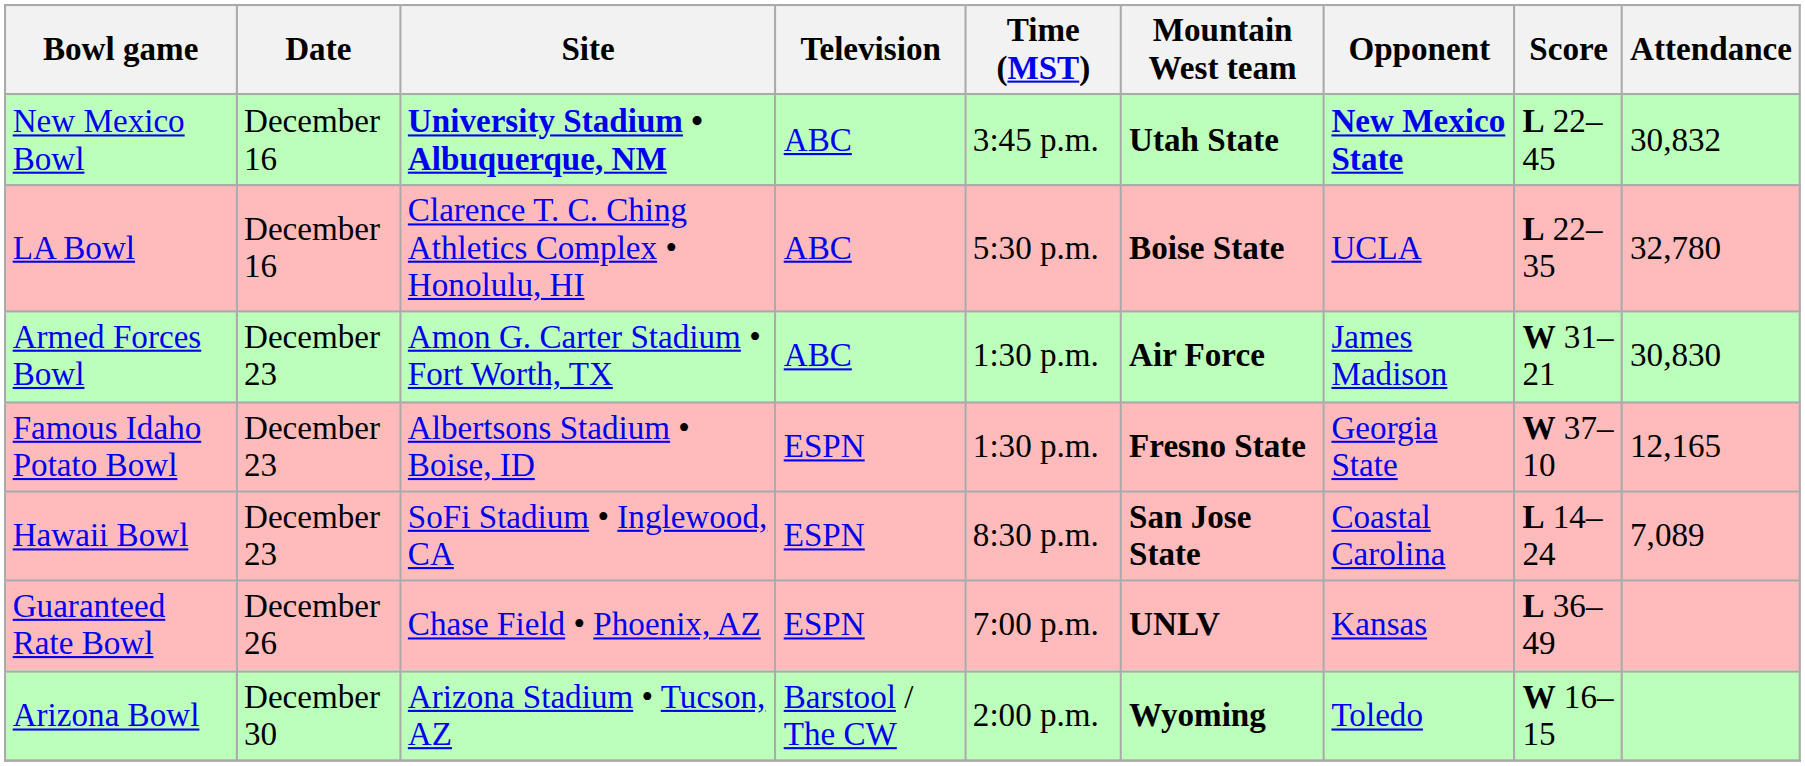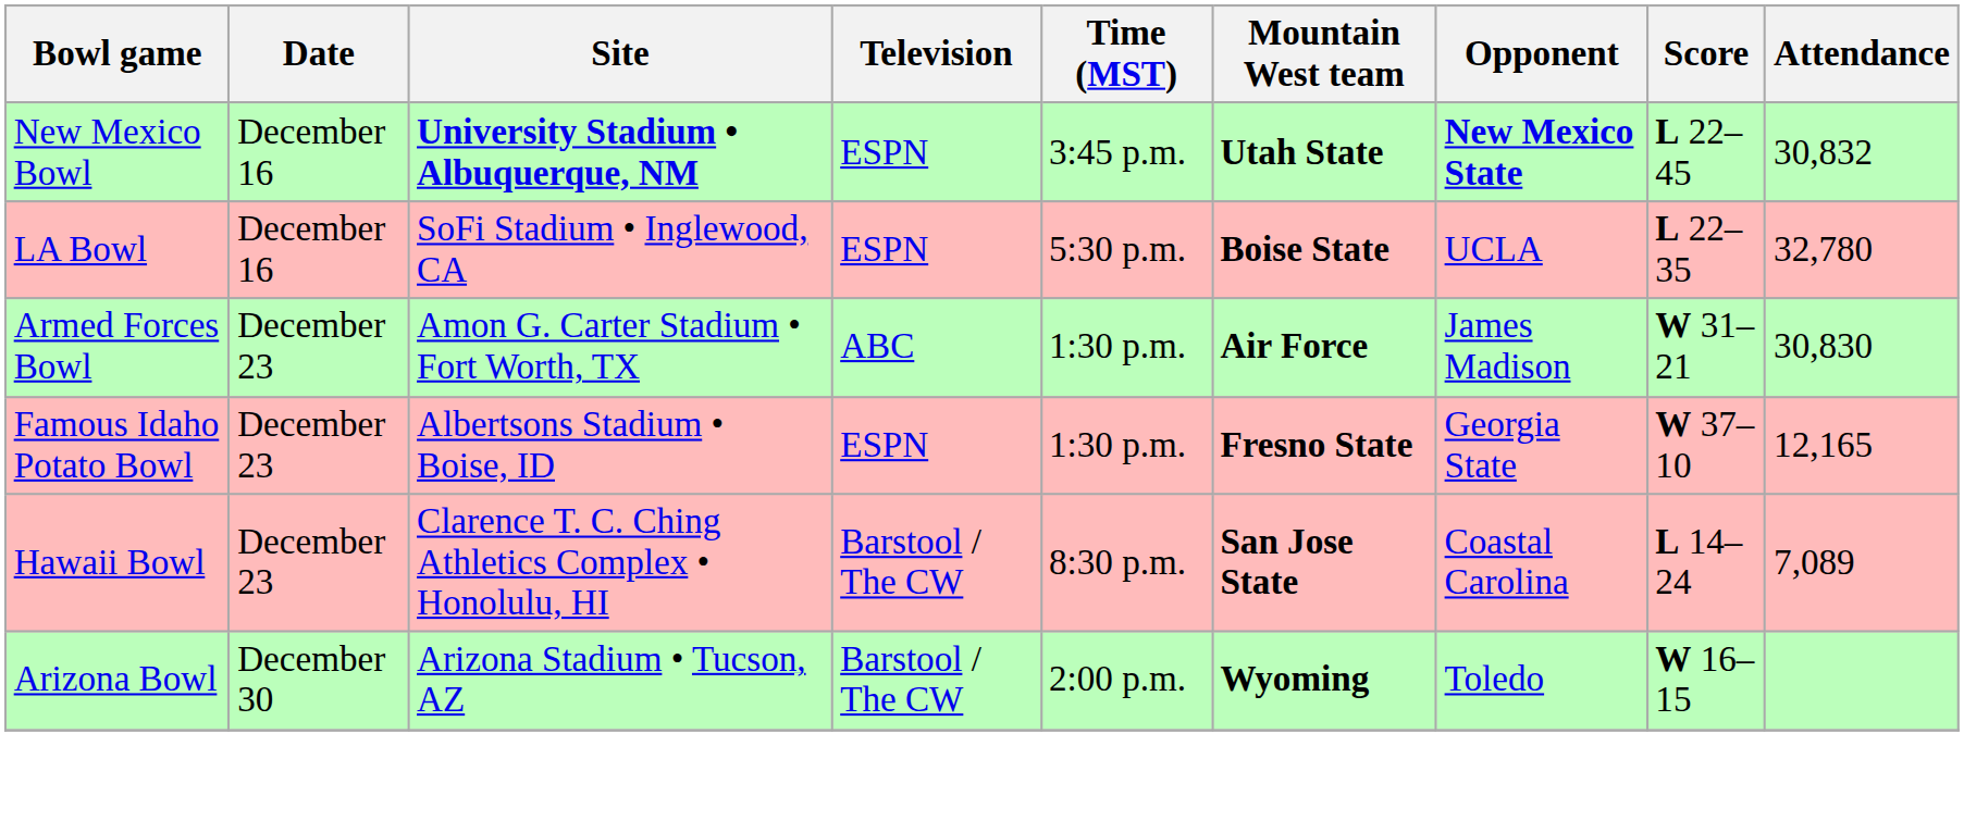New Mexico Bowl | Television: ABC -> ESPN
LA Bowl | Site: Clarence T. C. Ching Athletics Complex • Honolulu, HI -> SoFi Stadium • Inglewood, CA
LA Bowl | Television: ABC -> ESPN
Hawaii Bowl | Site: SoFi Stadium • Inglewood, CA -> Clarence T. C. Ching Athletics Complex • Honolulu, HI
Hawaii Bowl | Television: ESPN -> Barstool / The CW
- row: Guaranteed Rate Bowl | December 26 | Chase Field • Phoenix, AZ | ESPN | 7:00 p.m. | UNLV | Kansas | L 36–49
